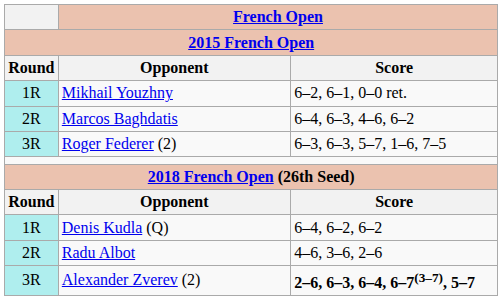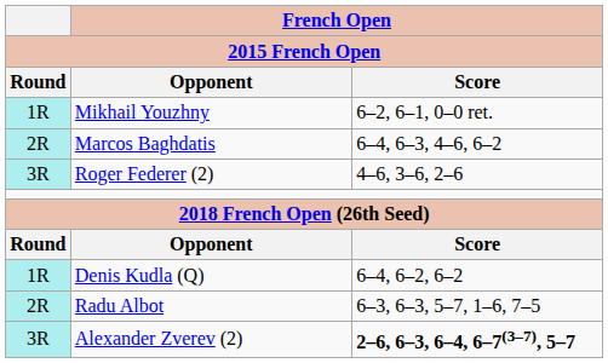Roger Federer (2) | French Open / Score: 6–3, 6–3, 5–7, 1–6, 7–5 -> 4–6, 3–6, 2–6
Radu Albot | French Open / Score: 4–6, 3–6, 2–6 -> 6–3, 6–3, 5–7, 1–6, 7–5
